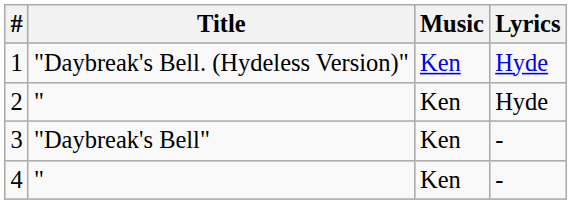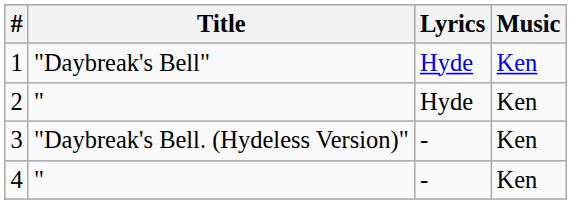columns swapped: Lyrics <-> Music
1 | Title: "Daybreak's Bell. (Hydeless Version)" -> "Daybreak's Bell"
3 | Title: "Daybreak's Bell" -> "Daybreak's Bell. (Hydeless Version)"
